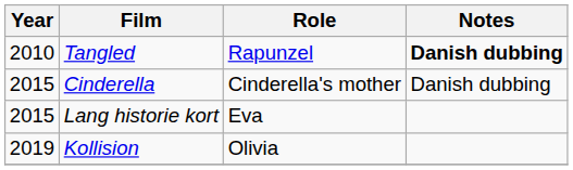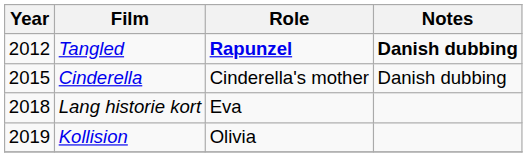Tangled | Year: 2010 -> 2012
Tangled | Role: normal -> bold
Lang historie kort | Year: 2015 -> 2018
